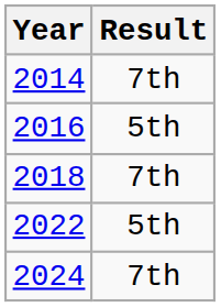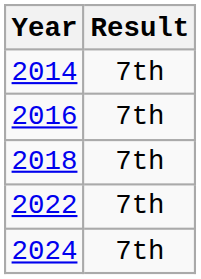2016 | Result: 5th -> 7th
2022 | Result: 5th -> 7th
